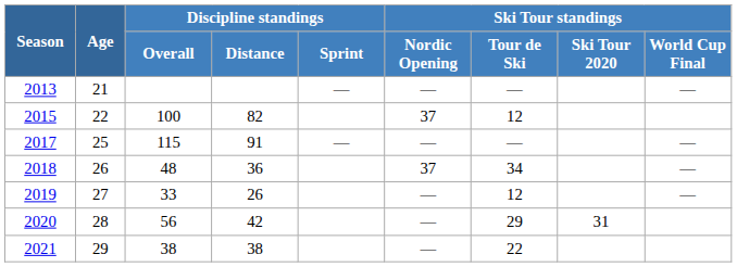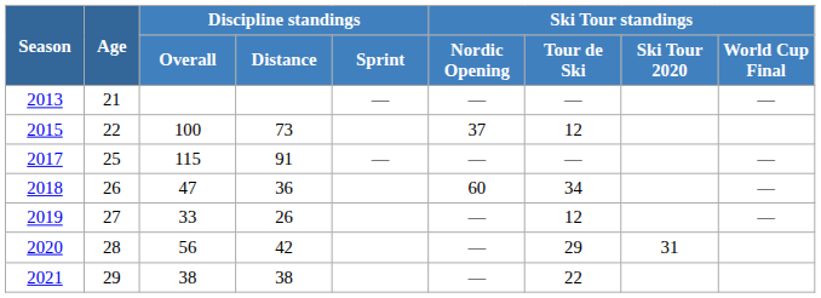2015 | Discipline standings / Distance: 82 -> 73
2018 | Discipline standings / Overall: 48 -> 47
2018 | Ski Tour standings / Nordic Opening: 37 -> 60
